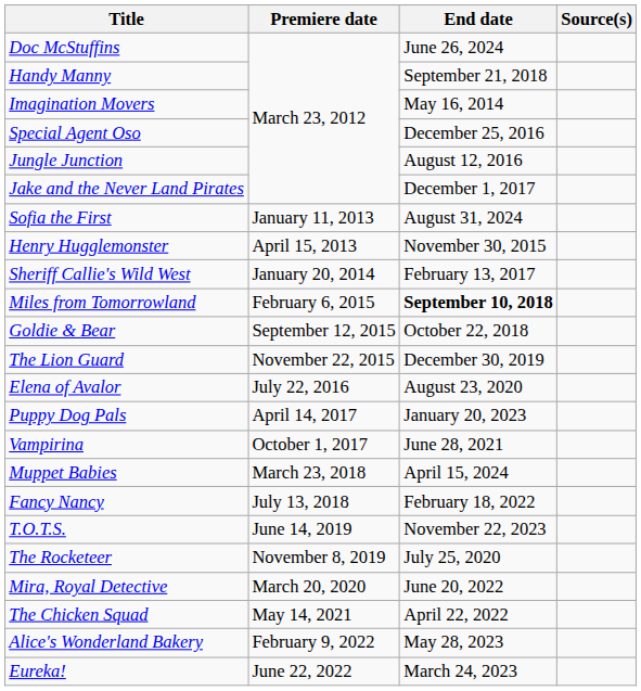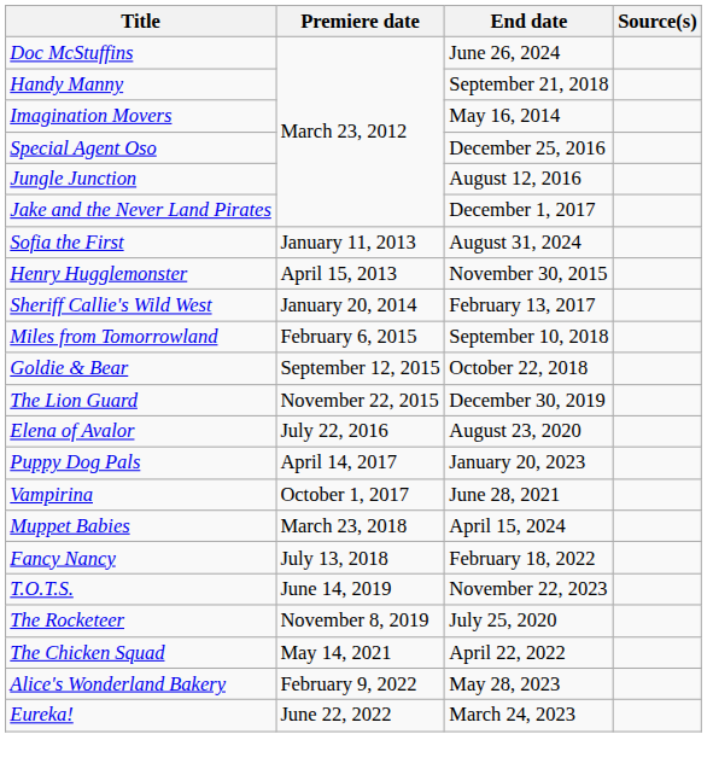Miles from Tomorrowland | End date: bold -> normal
- row: Mira, Royal Detective | March 20, 2020 | June 20, 2022
